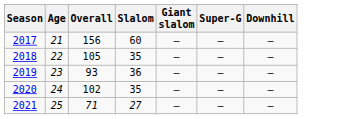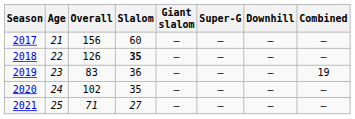+ column: Combined | — | — | 19 | — | —
2018 | Overall: 105 -> 126
2018 | Slalom: normal -> bold
2019 | Overall: 93 -> 83
